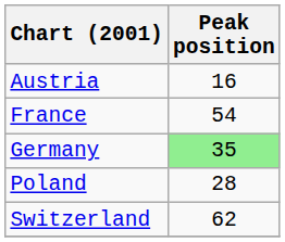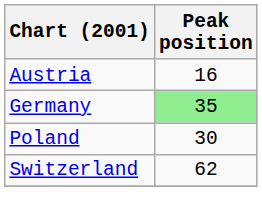- row: France | 54
Poland | Peak position: 28 -> 30
